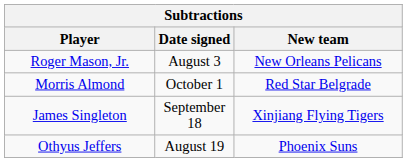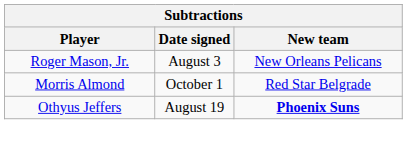- row: James Singleton | September 18 | Xinjiang Flying Tigers
Othyus Jeffers | New team: normal -> bold
